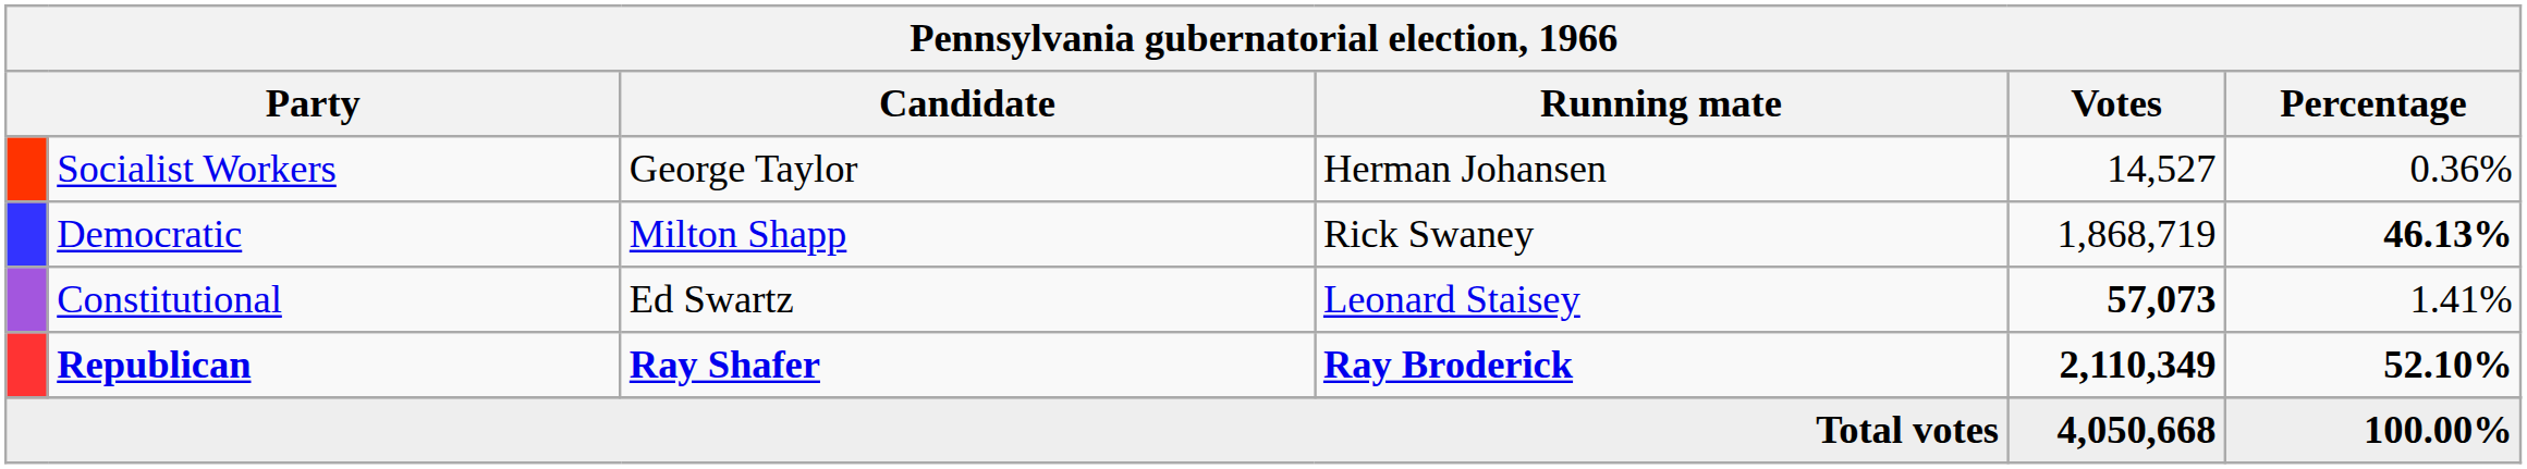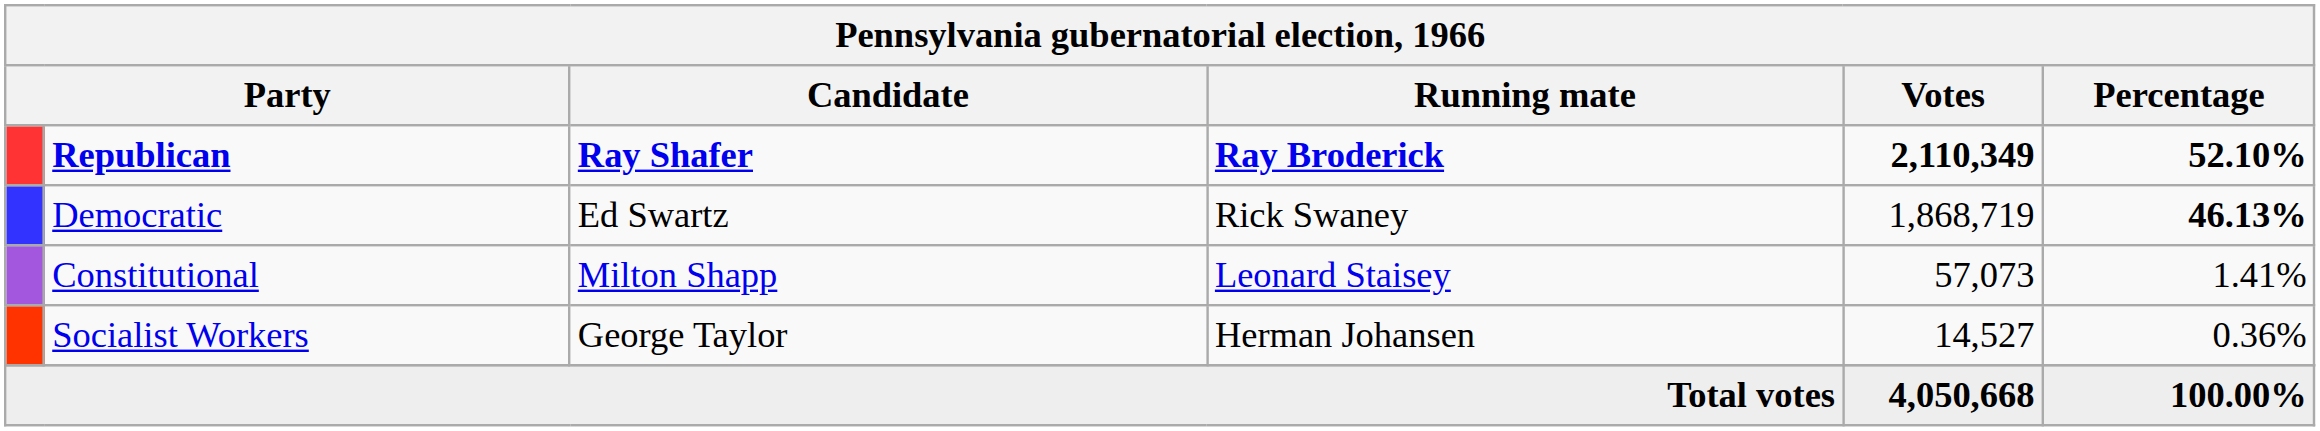rows swapped: Republican <-> Socialist Workers
Democratic | Candidate: Milton Shapp -> Ed Swartz
Constitutional | Candidate: Ed Swartz -> Milton Shapp
Constitutional | Votes: bold -> normal
